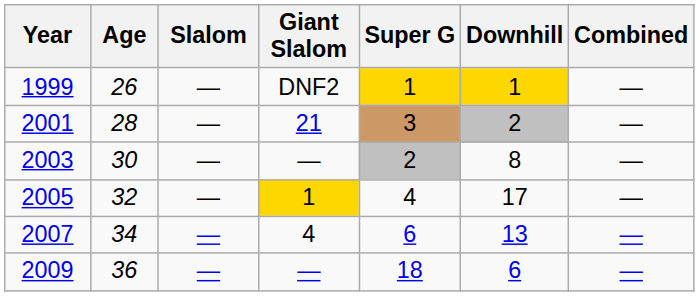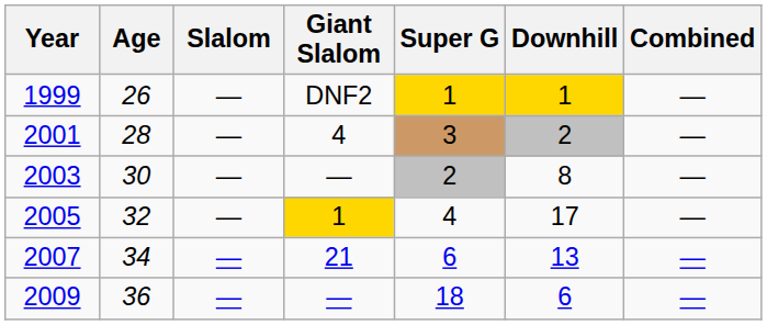2001 | Giant Slalom: 21 -> 4
2007 | Giant Slalom: 4 -> 21
